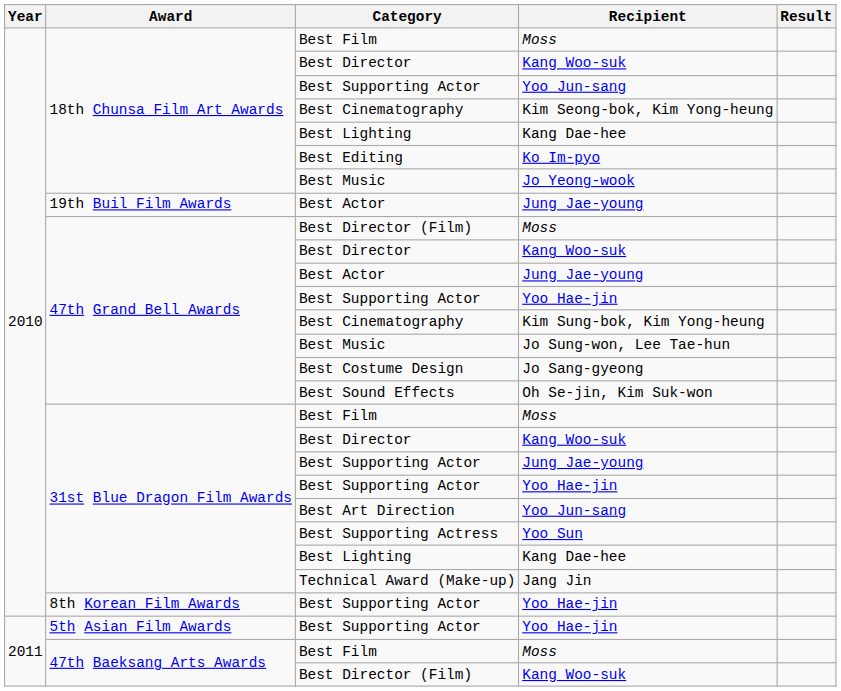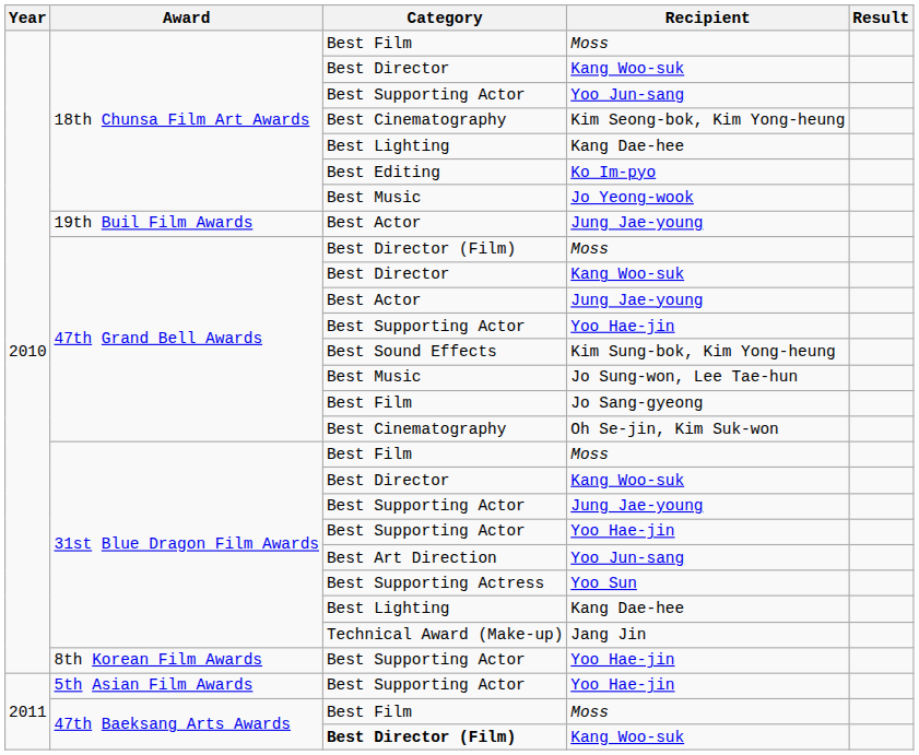Kim Sung-bok, Kim Yong-heung | Category: Best Cinematography -> Best Sound Effects
Jo Sang-gyeong | Category: Best Costume Design -> Best Film
Oh Se-jin, Kim Suk-won | Category: Best Sound Effects -> Best Cinematography
47th Baeksang Arts Awards / Kang Woo-suk | Category: normal -> bold
